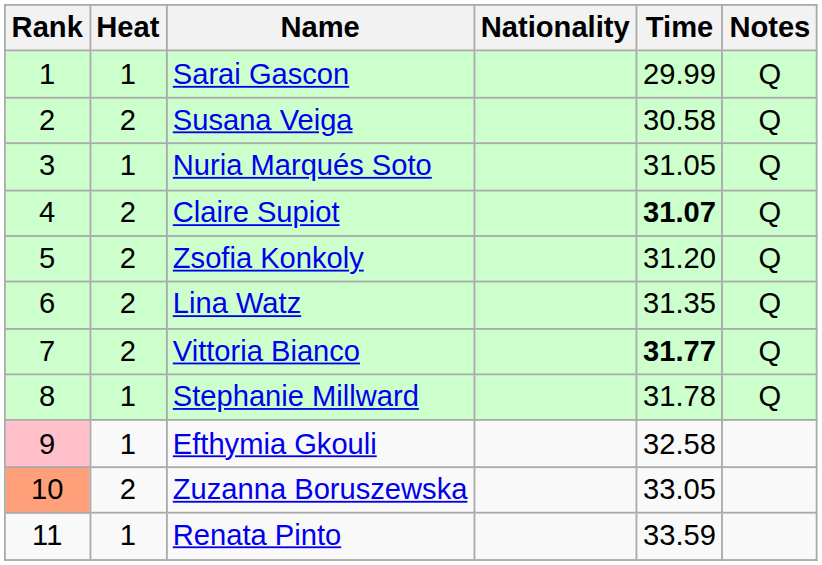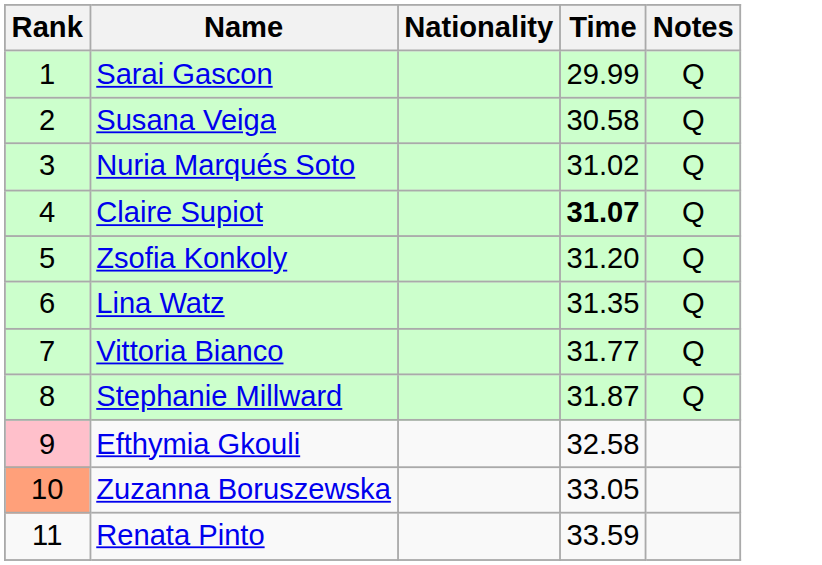- column: Heat | 1 | 2 | 1 | 2 | 2 | 2 | 2 | 1 | 1 | 2 | 1
Nuria Marqués Soto | Time: 31.05 -> 31.02
Vittoria Bianco | Time: bold -> normal
Stephanie Millward | Time: 31.78 -> 31.87
